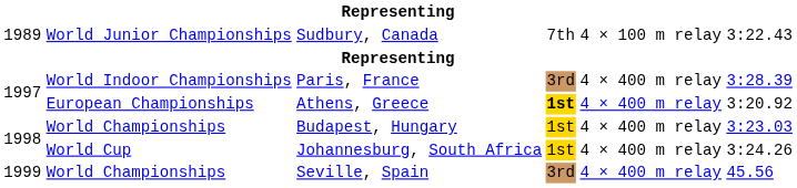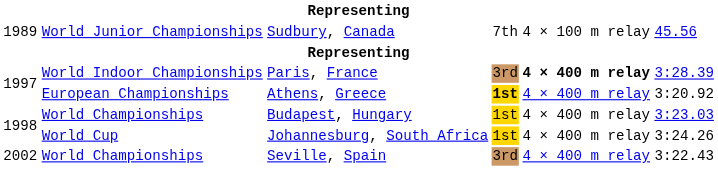Sudbury, Canada | column 6: 3:22.43 -> 45.56
Paris, France | column 5: normal -> bold
Seville, Spain | column 1: 1999 -> 2002
Seville, Spain | column 6: 45.56 -> 3:22.43
